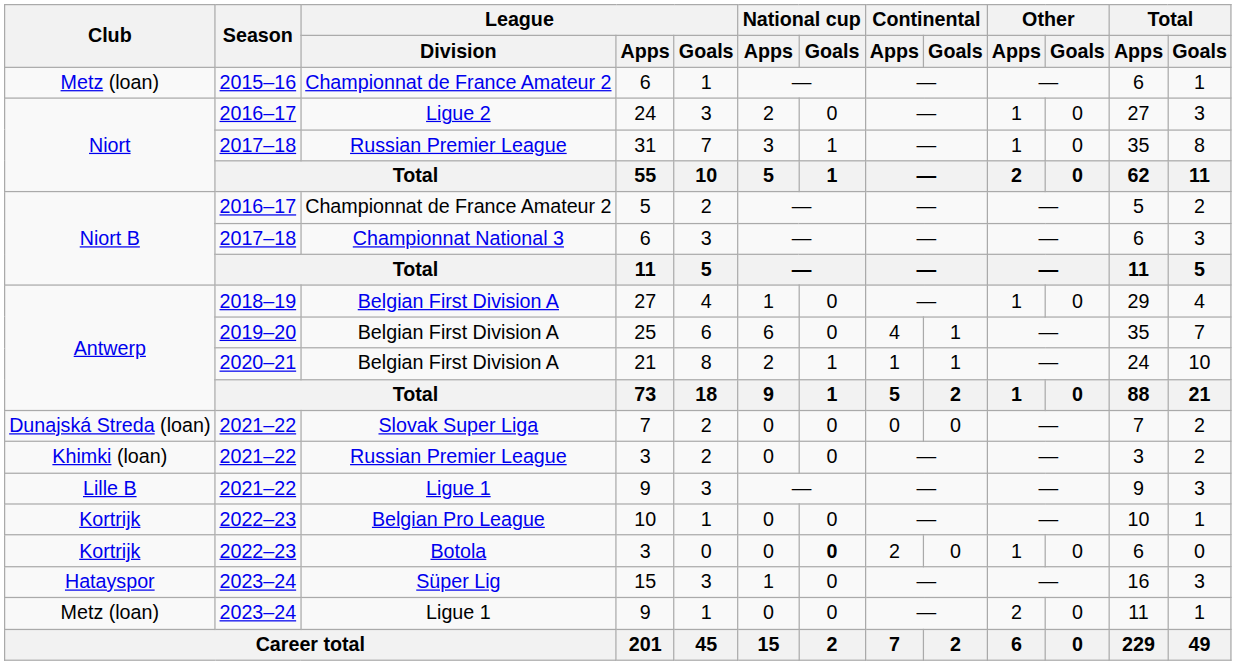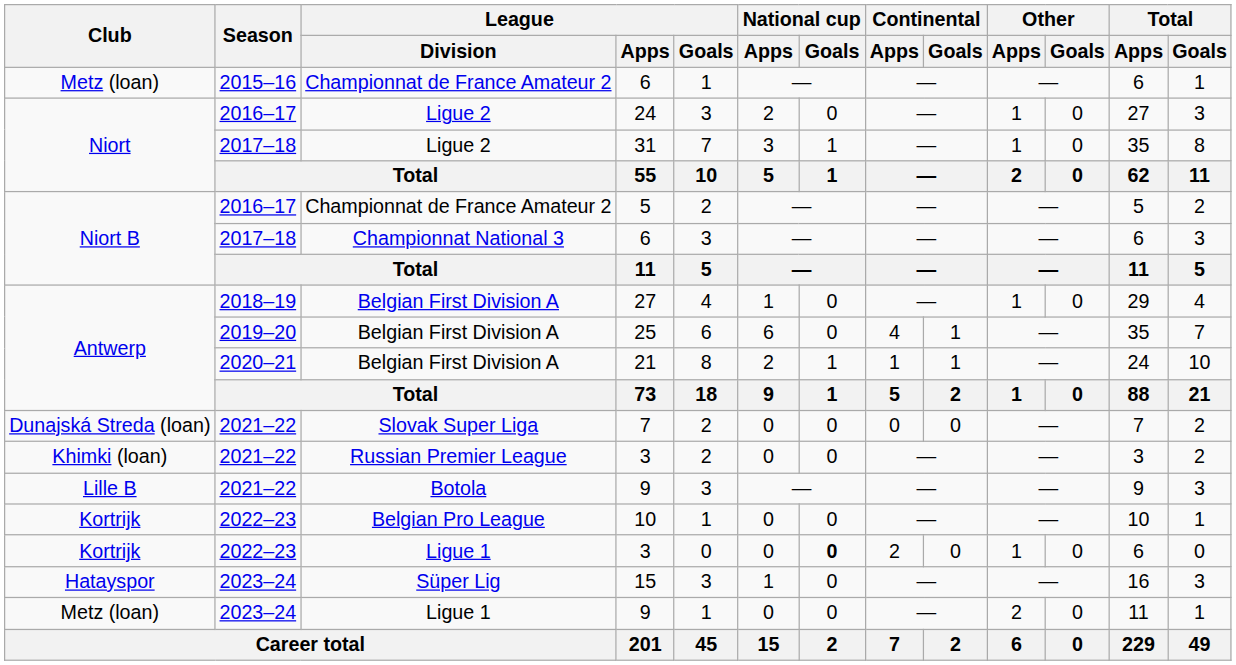31 | League / Division: Russian Premier League -> Ligue 2
2021–22 / 9 | League / Division: Ligue 1 -> Botola
2022–23 / 3 | League / Division: Botola -> Ligue 1
